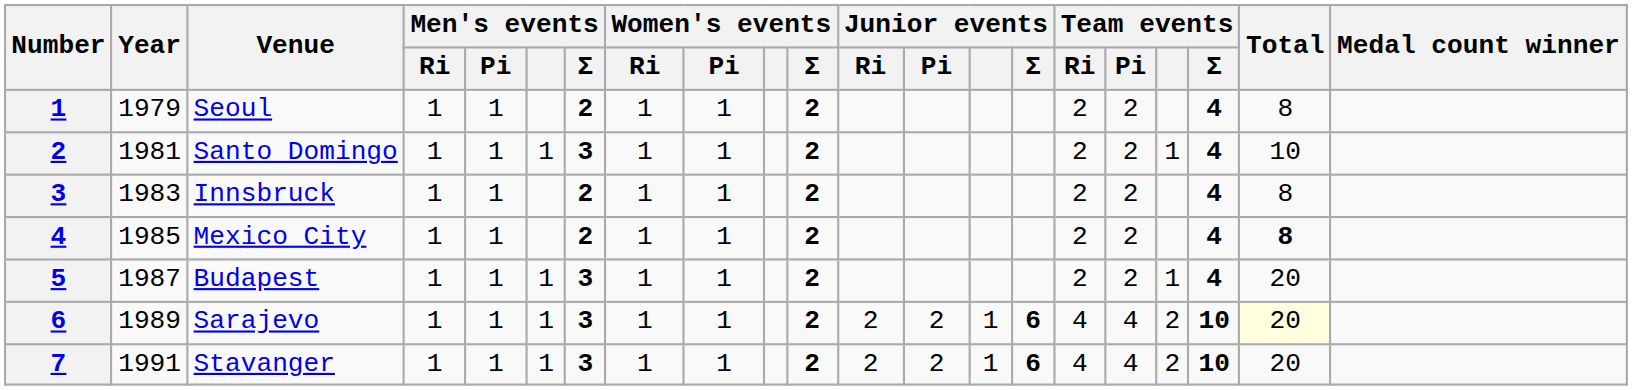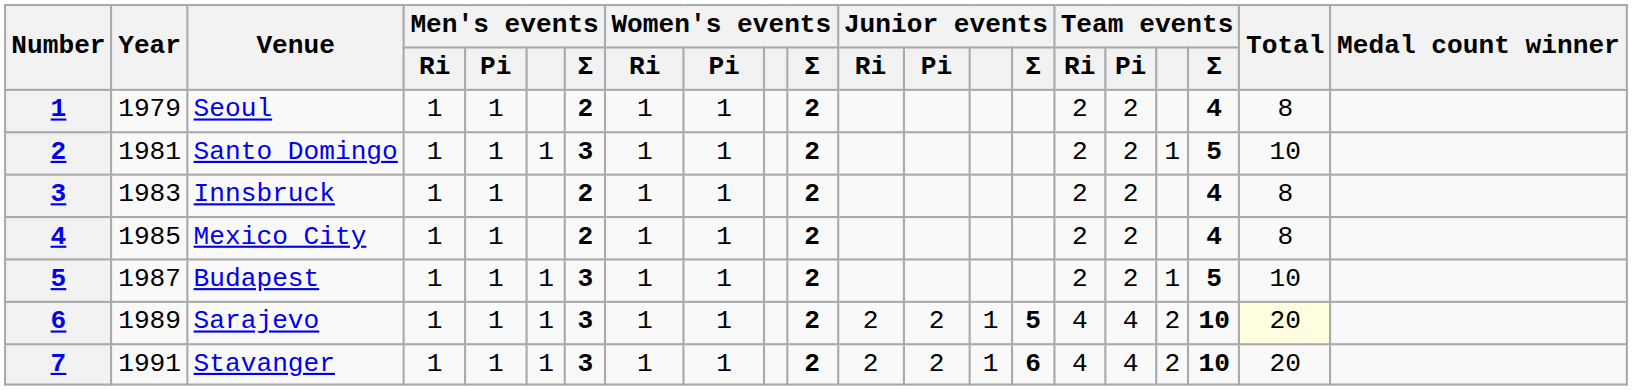Santo Domingo | Team events / Σ: 4 -> 5
Mexico City | Total: bold -> normal
Budapest | Team events / Σ: 4 -> 5
Budapest | Total: 20 -> 10
Sarajevo | Junior events / Σ: 6 -> 5
